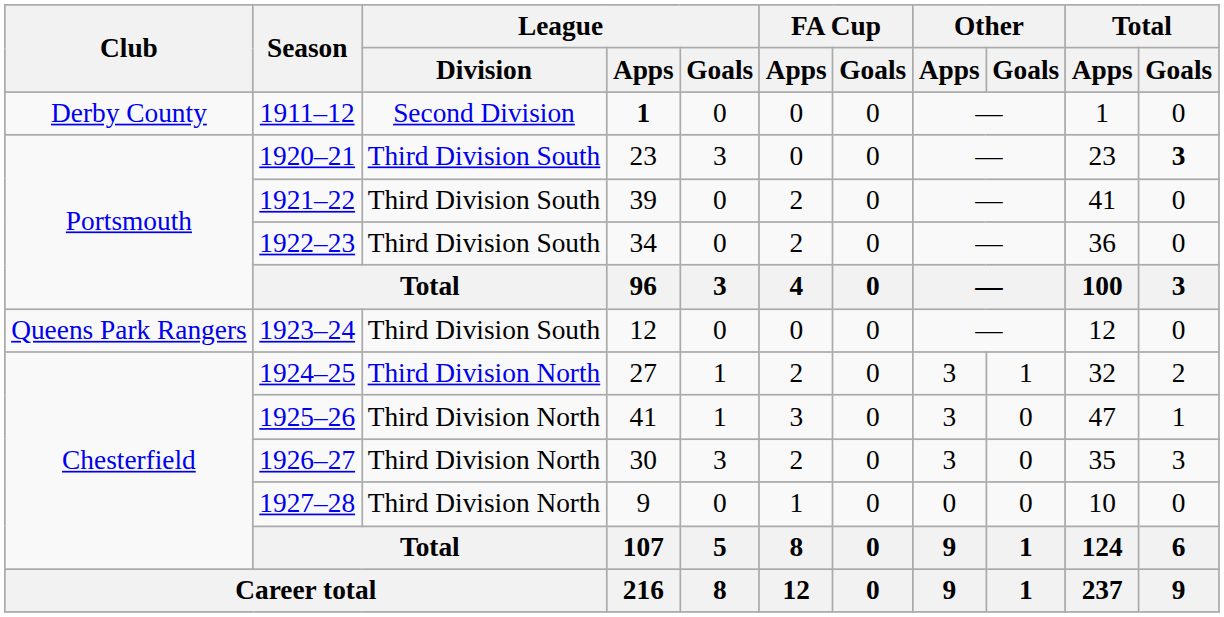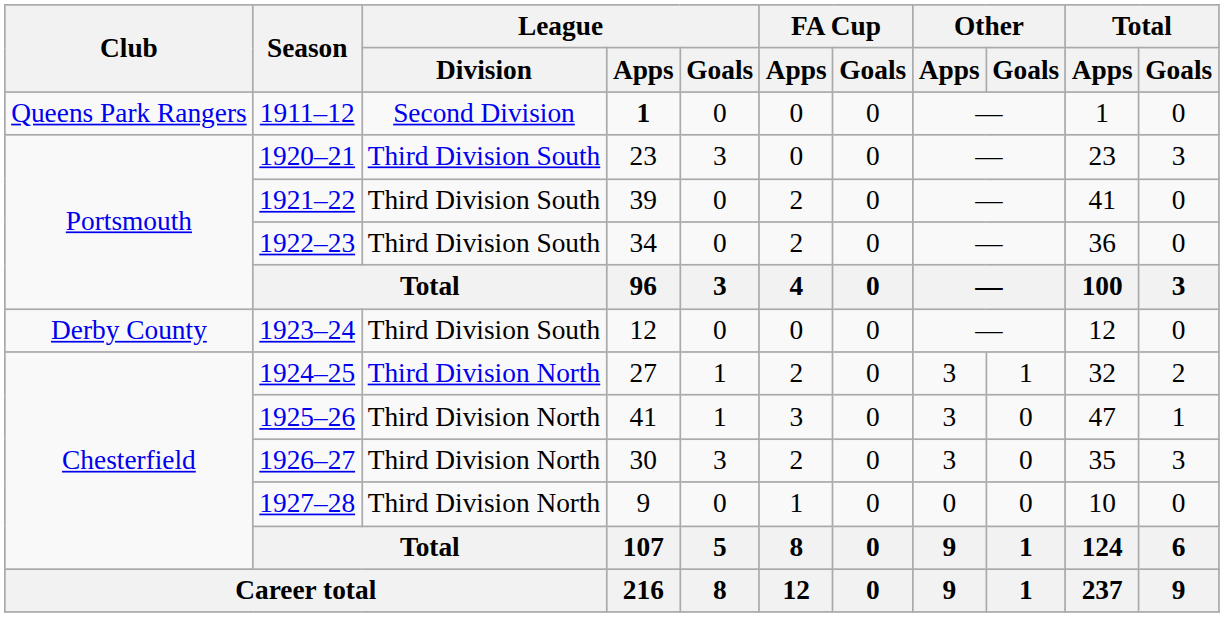1911–12 | Club: Derby County -> Queens Park Rangers
1920–21 | Total / Goals: bold -> normal
1923–24 | Club: Queens Park Rangers -> Derby County
